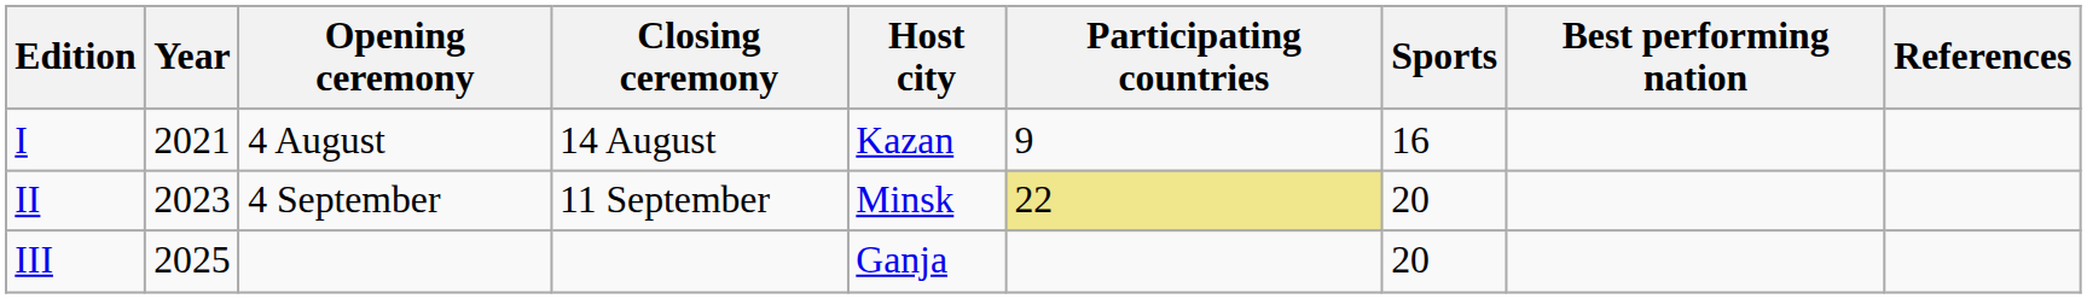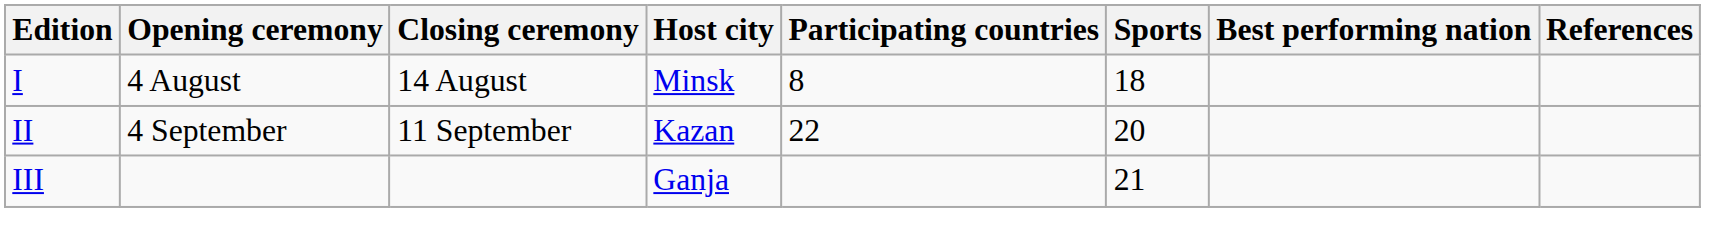- column: Year | 2021 | 2023 | 2025
I | Host city: Kazan -> Minsk
I | Participating countries: 9 -> 8
I | Sports: 16 -> 18
II | Host city: Minsk -> Kazan
II | Participating countries: khaki background -> no background
III | Sports: 20 -> 21
